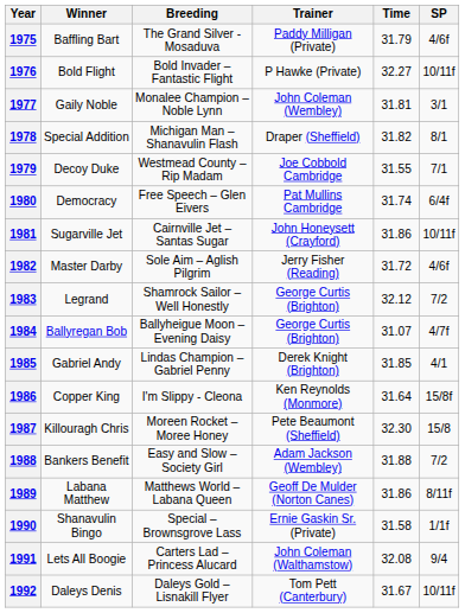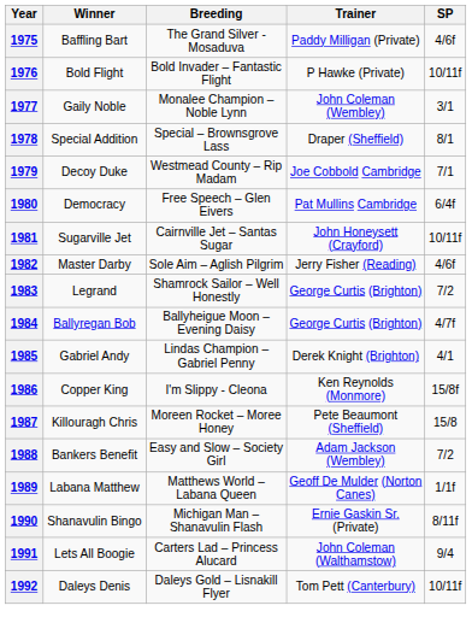- column: Time | 31.79 | 32.27 | 31.81 | 31.82 | 31.55 | 31.74 | 31.86 | 31.72 | 32.12 | 31.07 | 31.85 | 31.64 | 32.30 | 31.88 | 31.86 | 31.58 | 32.08 | 31.67
1978 | Breeding: Michigan Man – Shanavulin Flash -> Special – Brownsgrove Lass
1989 | SP: 8/11f -> 1/1f
1990 | Breeding: Special – Brownsgrove Lass -> Michigan Man – Shanavulin Flash
1990 | SP: 1/1f -> 8/11f
